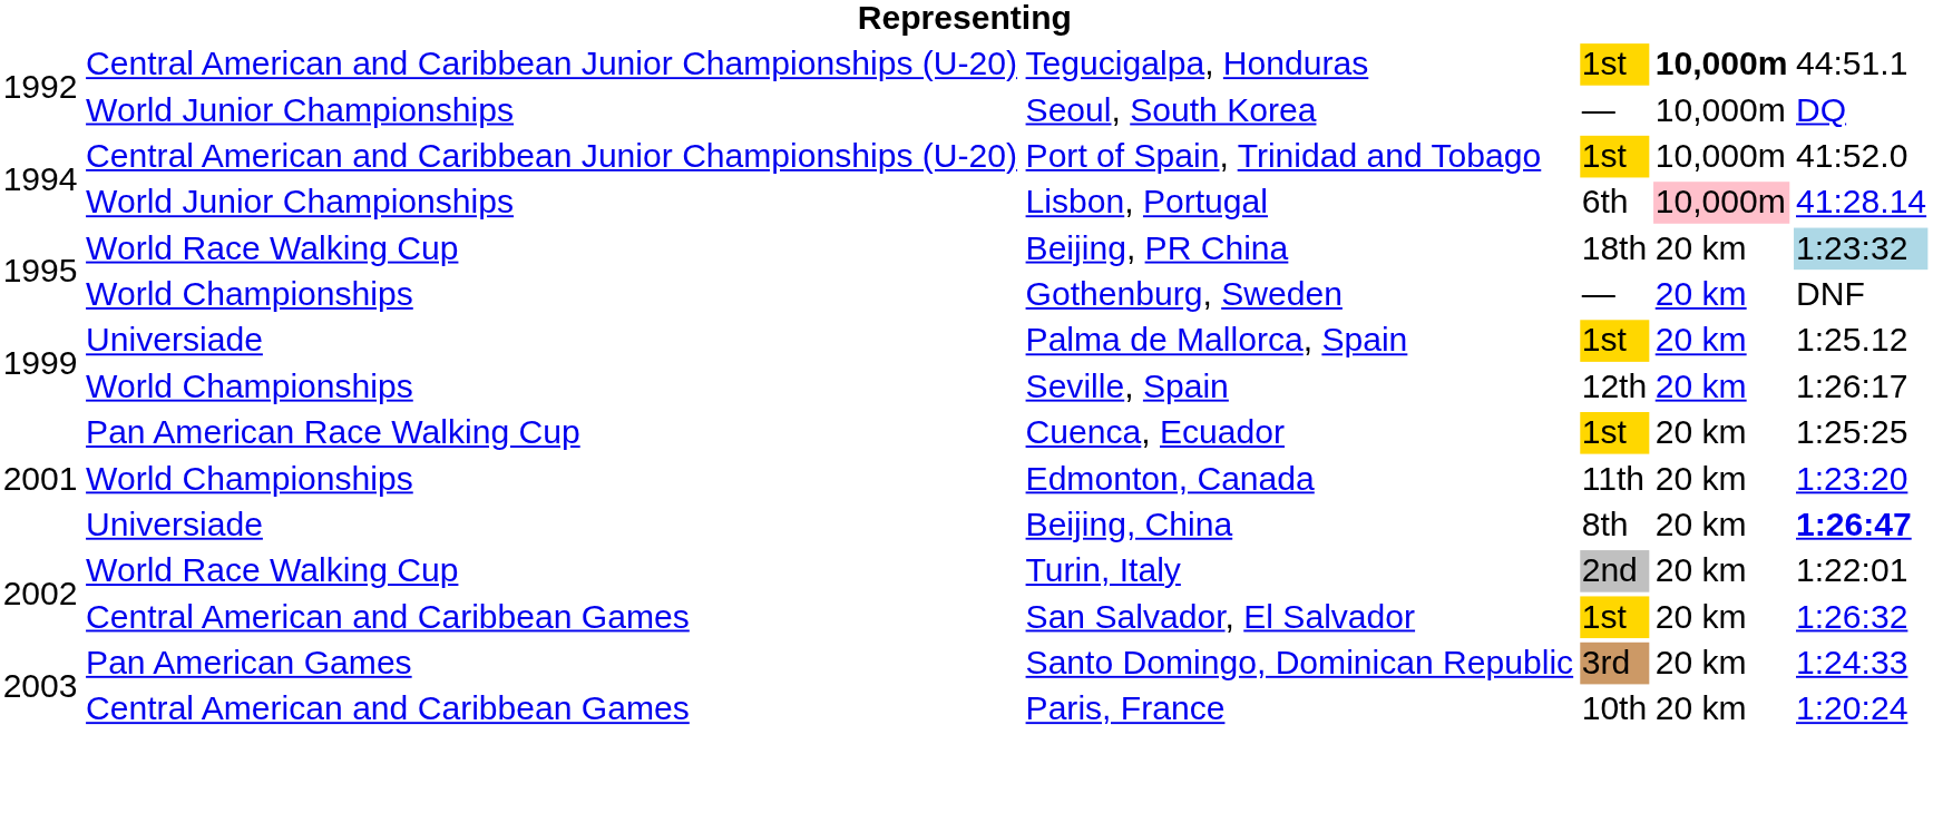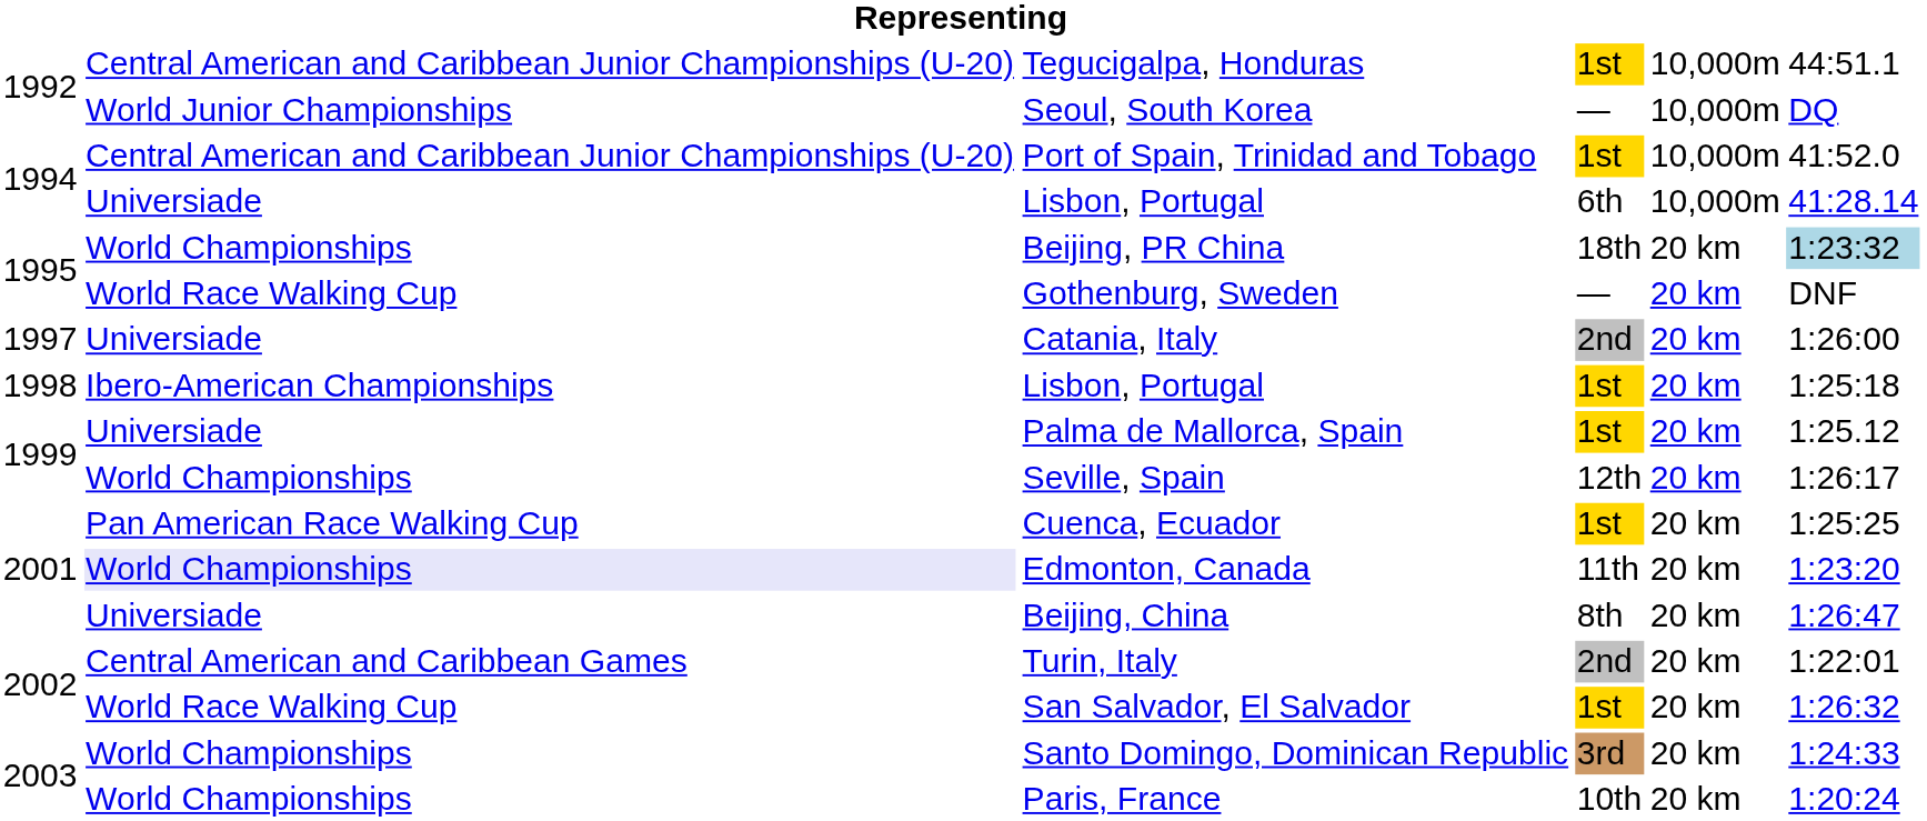Tegucigalpa, Honduras | column 5: bold -> normal
Lisbon, Portugal / 6th | column 2: World Junior Championships -> Universiade
Lisbon, Portugal / 6th | column 5: pink background -> no background
Beijing, PR China | column 2: World Race Walking Cup -> World Championships
Gothenburg, Sweden | column 2: World Championships -> World Race Walking Cup
+ row: 1997 | Universiade | Catania, Italy | 2nd | 20 km | 1:26:00
+ row: 1998 | Ibero-American Championships | Lisbon, Portugal | 1st | 20 km | 1:25:18
Edmonton, Canada | column 2: no background -> lavender background
Beijing, China | column 6: bold -> normal
Turin, Italy | column 2: World Race Walking Cup -> Central American and Caribbean Games
San Salvador, El Salvador | column 2: Central American and Caribbean Games -> World Race Walking Cup
Santo Domingo, Dominican Republic | column 2: Pan American Games -> World Championships
Paris, France | column 2: Central American and Caribbean Games -> World Championships
